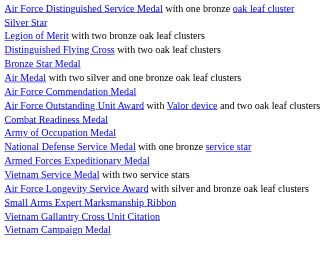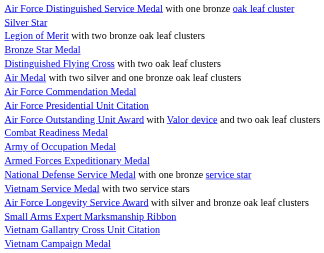rows swapped: Distinguished Flying Cross with two oak leaf clusters <-> Bronze Star Medal
+ row: Air Force Presidential Unit Citation
rows swapped: National Defense Service Medal with one bronze service star <-> Armed Forces Expeditionary Medal
